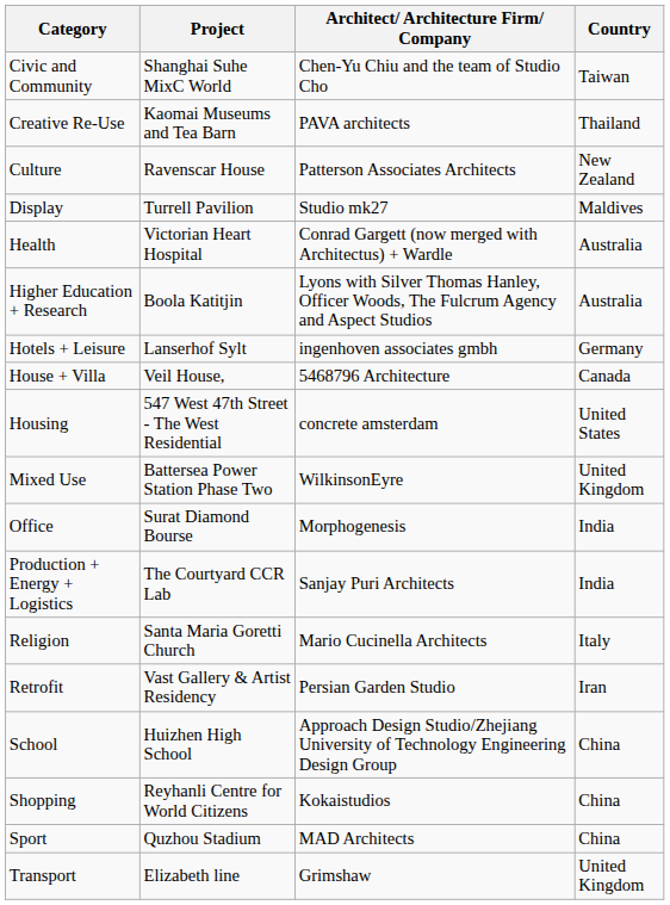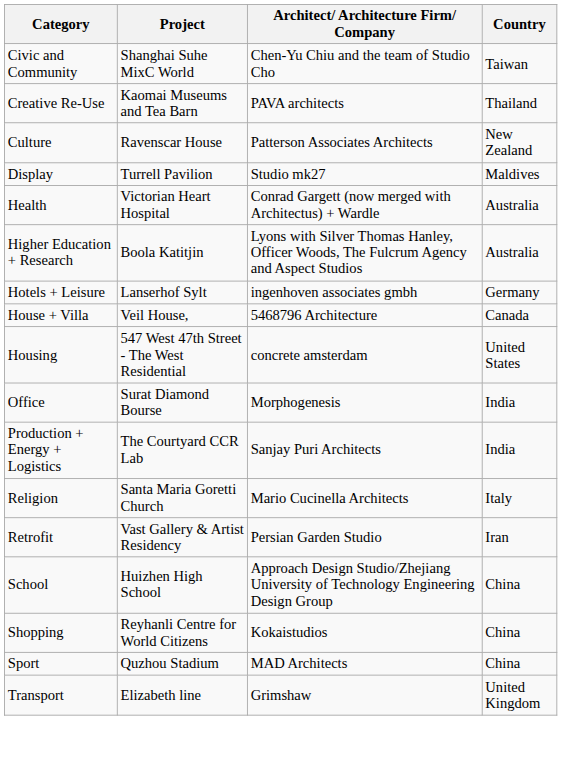- row: Mixed Use | Battersea Power Station Phase Two | WilkinsonEyre | United Kingdom
